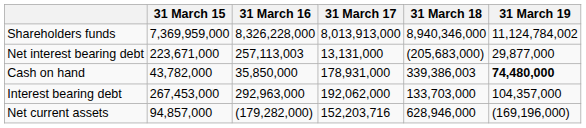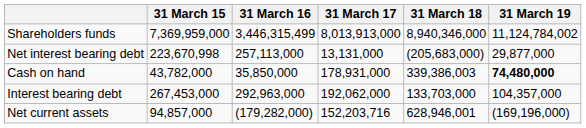Shareholders funds | 31 March 16: 8,326,228,000 -> 3,446,315,499
Net interest bearing debt | 31 March 15: 223,671,000 -> 223,670,998
Net interest bearing debt | 31 March 16: 257,113,003 -> 257,113,000
Net current assets | 31 March 18: 628,946,000 -> 628,946,001
